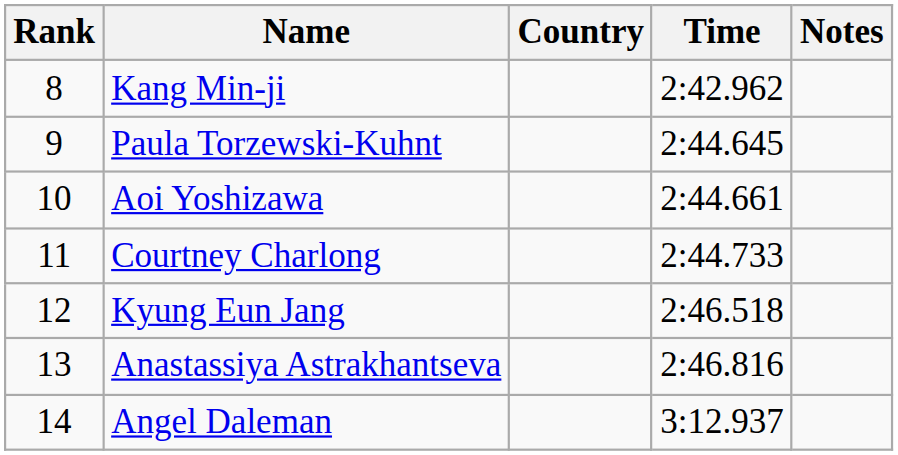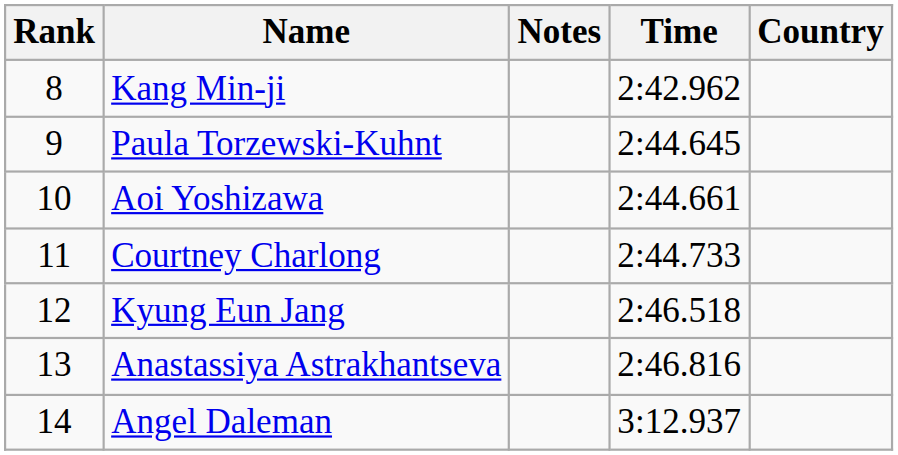columns swapped: Country <-> Notes
